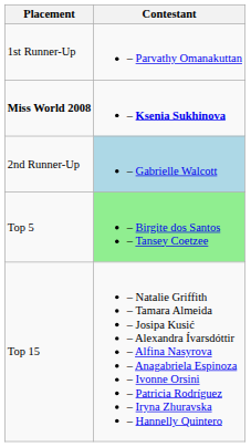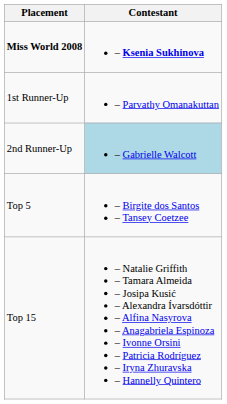rows swapped: Miss World 2008 <-> 1st Runner-Up
Top 5 | Contestant: lightgreen background -> no background
